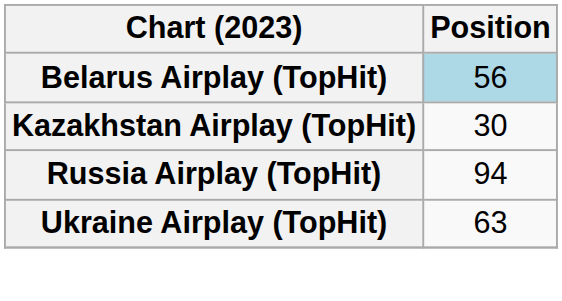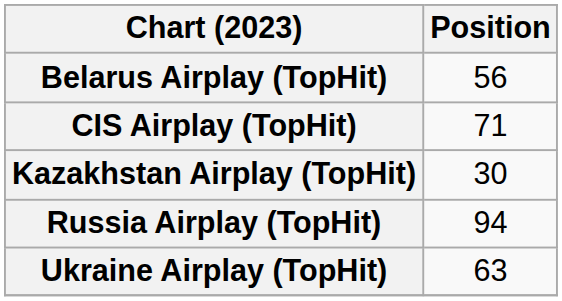Belarus Airplay (TopHit) | Position: lightblue background -> no background
+ row: CIS Airplay (TopHit) | 71
